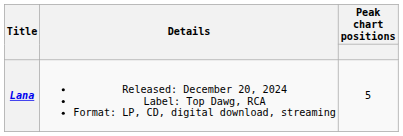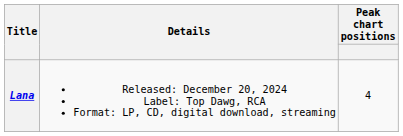Lana | Peak chart positions: 5 -> 4
